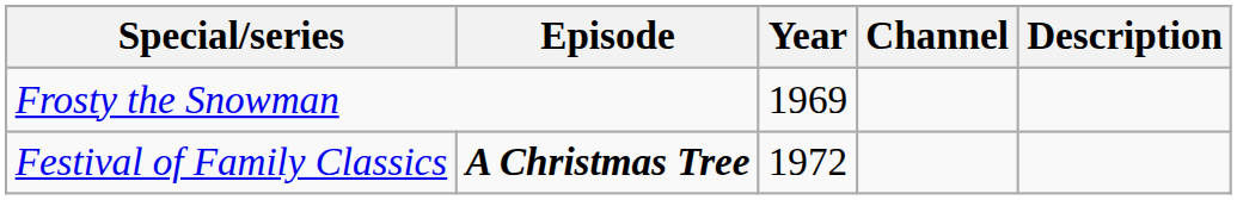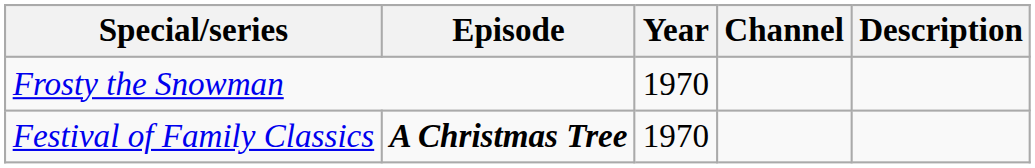Frosty the Snowman | Year: 1969 -> 1970
Festival of Family Classics | Year: 1972 -> 1970
